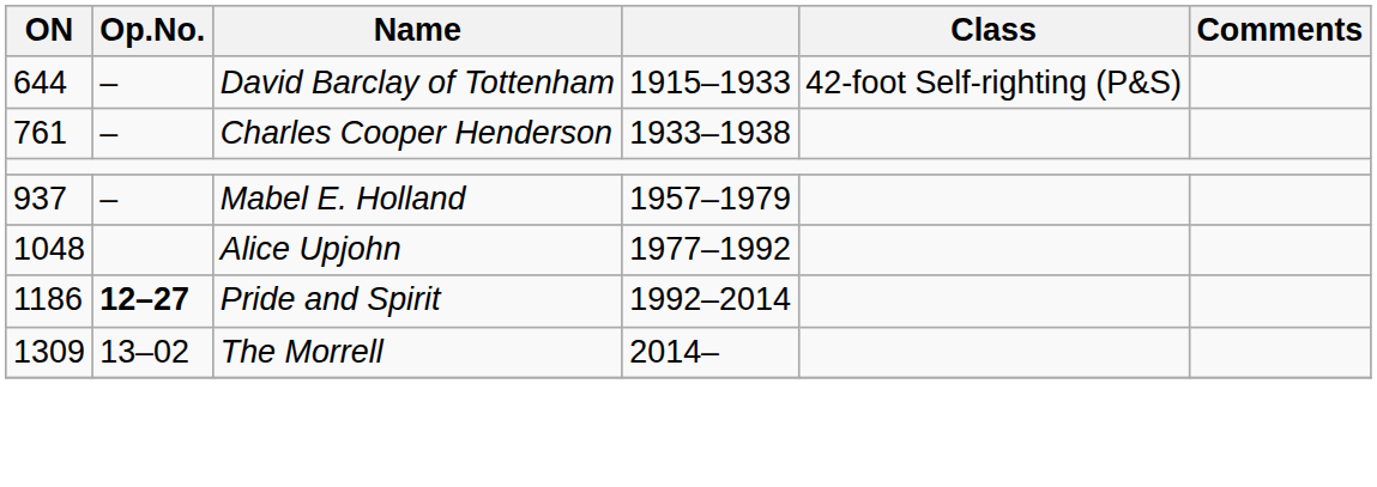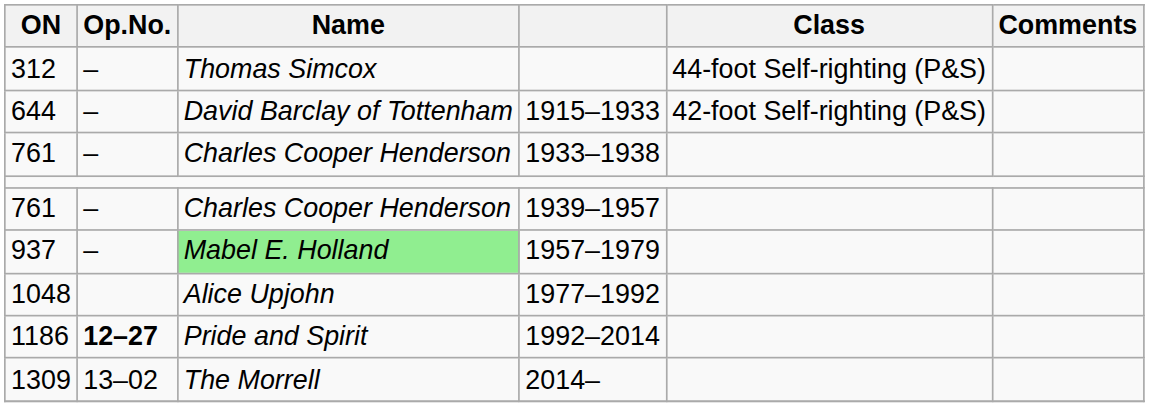+ row: 312 | – | Thomas Simcox | 44-foot Self-righting (P&S)
+ row: 761 | – | Charles Cooper Henderson | 1939–1957
937 | Name: no background -> lightgreen background
